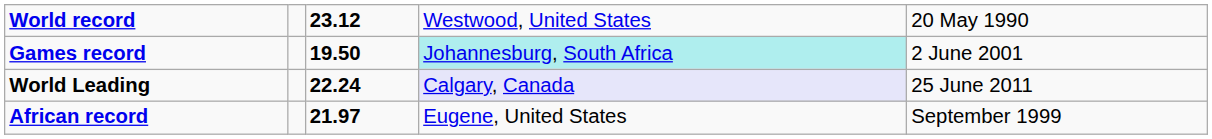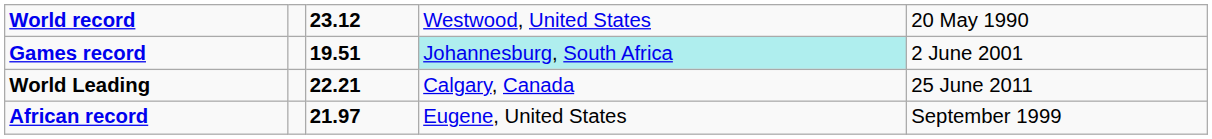Games record | column 3: 19.50 -> 19.51
World Leading | column 3: 22.24 -> 22.21
World Leading | column 4: lavender background -> no background
